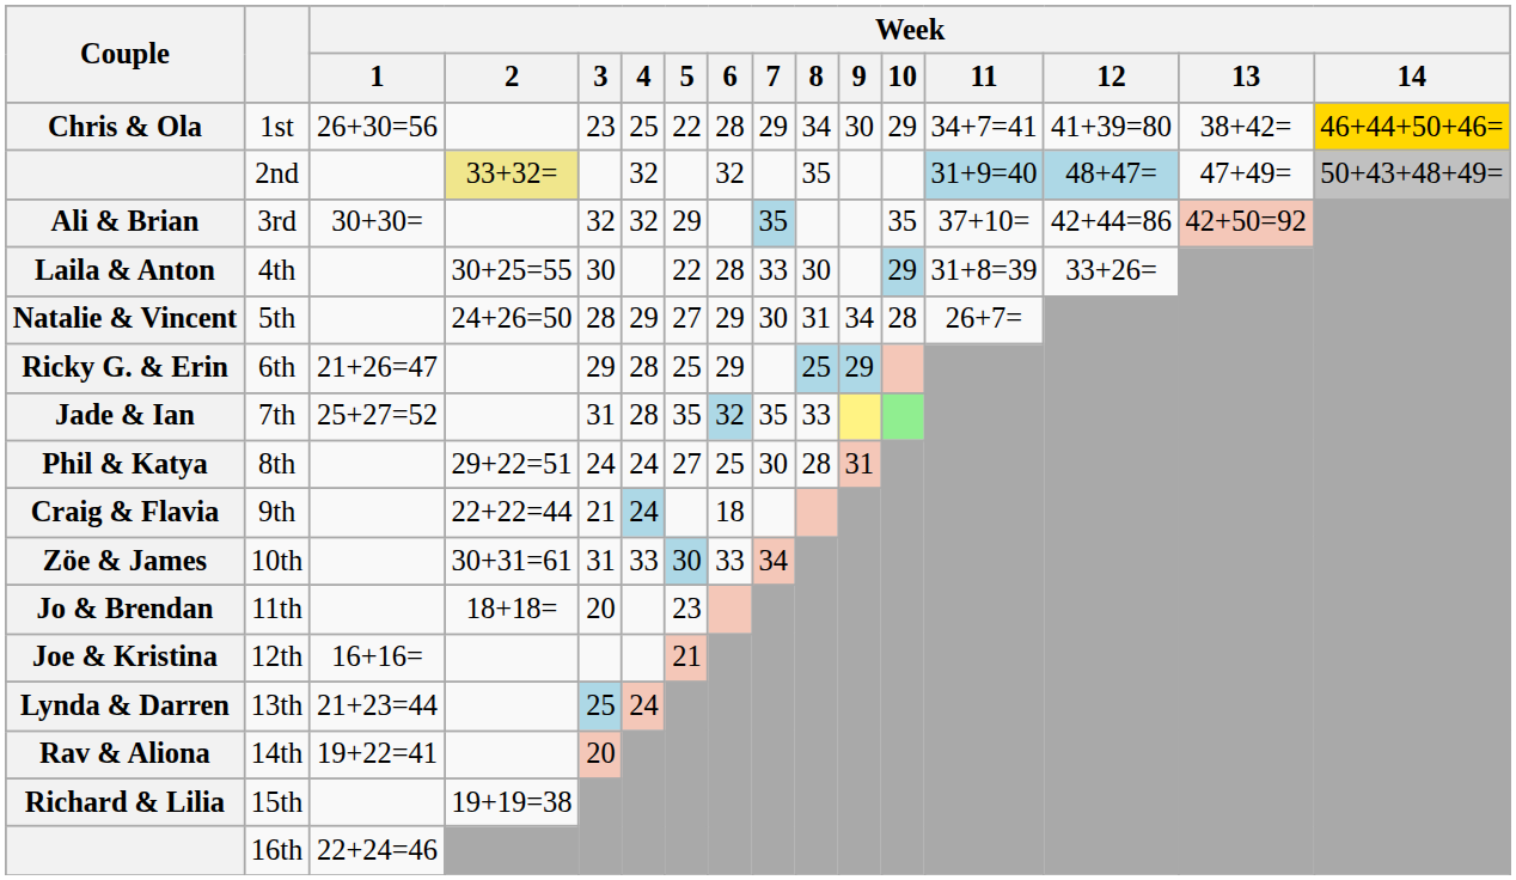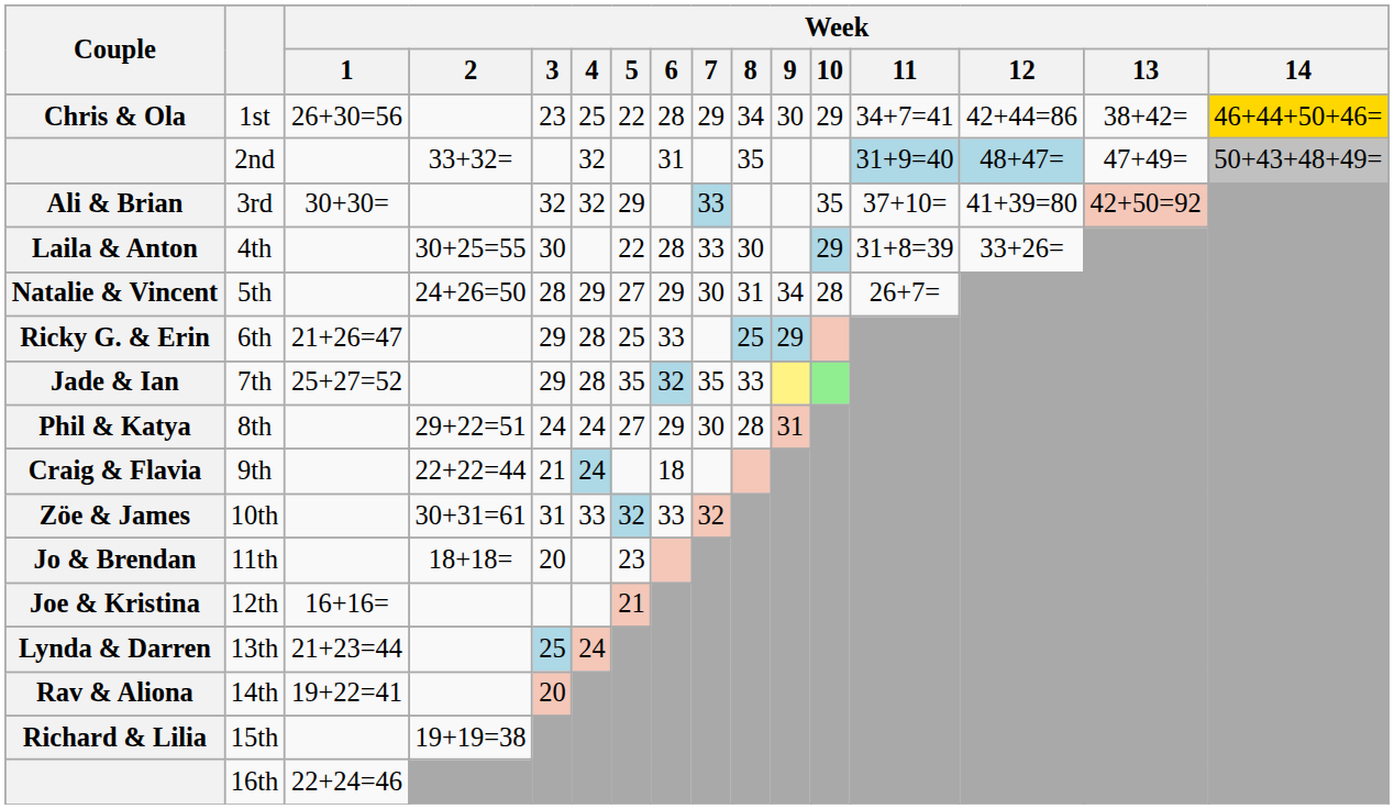1st | Week / 12: 41+39=80 -> 42+44=86
2nd | Week / 2: khaki background -> no background
2nd | Week / 6: 32 -> 31
3rd | Week / 7: 35 -> 33
3rd | Week / 12: 42+44=86 -> 41+39=80
6th | Week / 6: 29 -> 33
7th | Week / 3: 31 -> 29
8th | Week / 6: 25 -> 29
10th | Week / 5: 30 -> 32
10th | Week / 7: 34 -> 32
